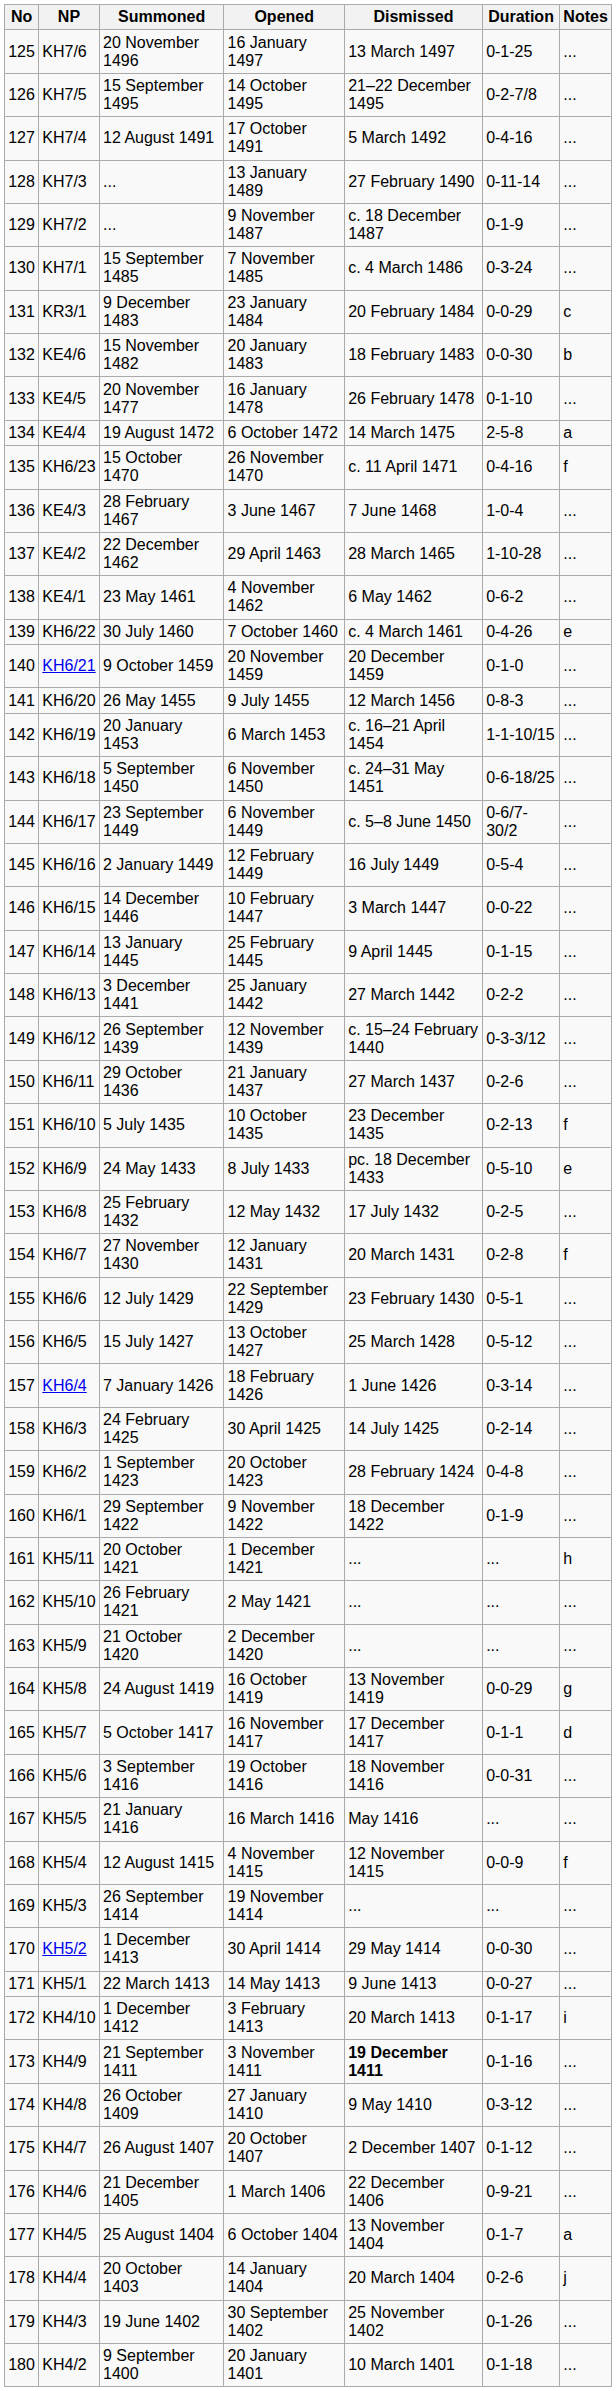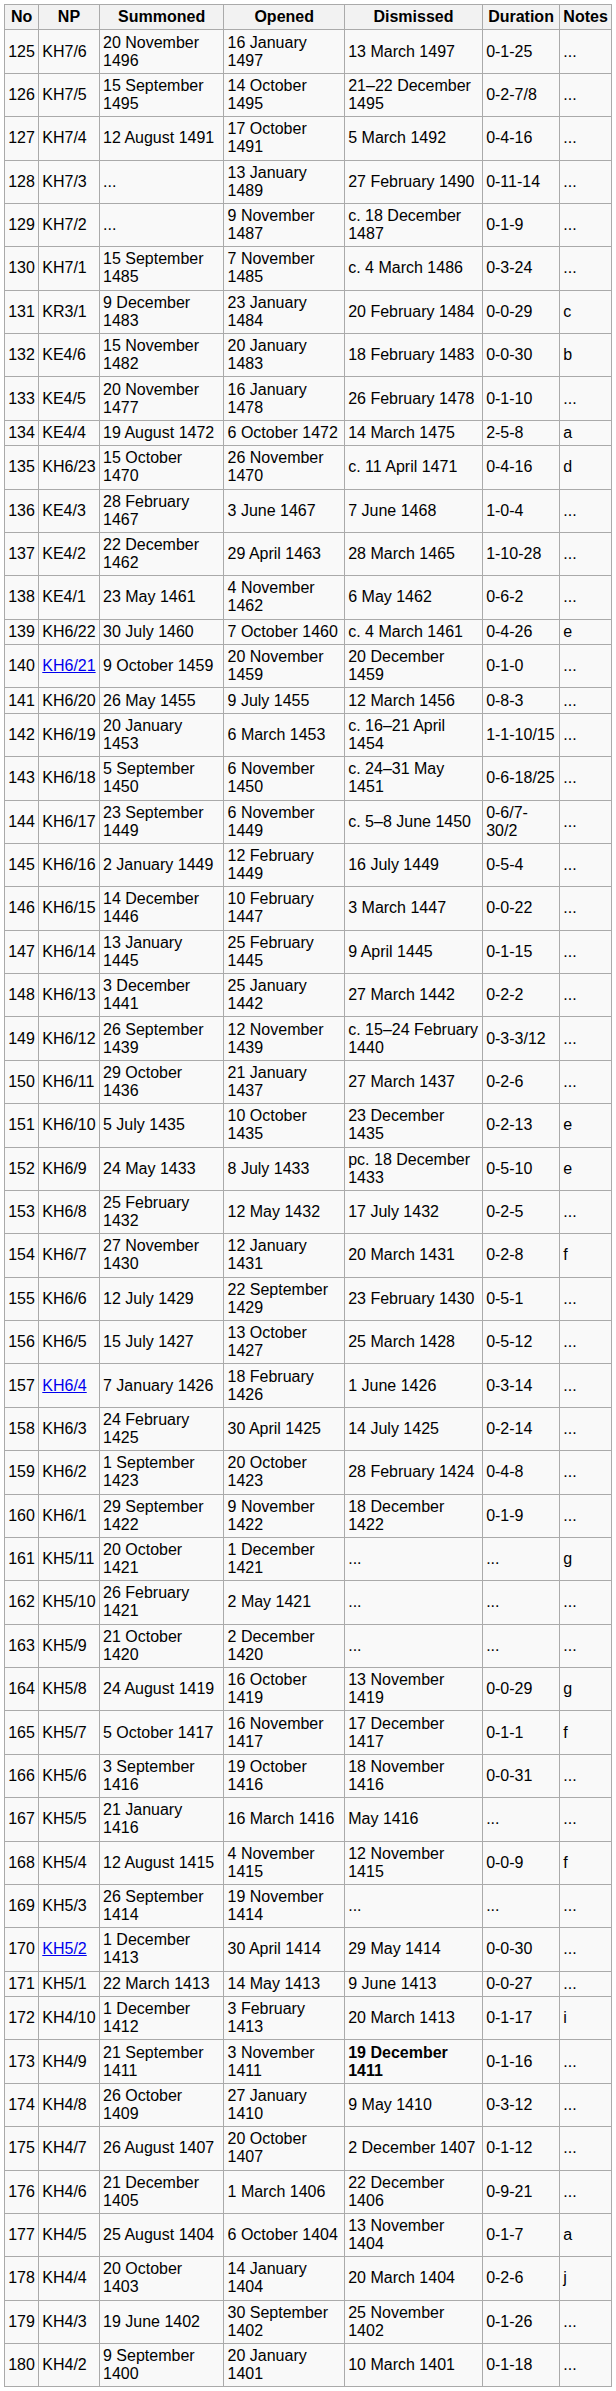KH6/23 | Notes: f -> d
KH6/10 | Notes: f -> e
KH5/11 | Notes: h -> g
KH5/7 | Notes: d -> f
